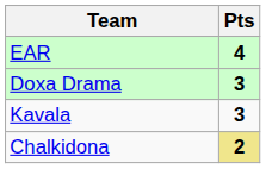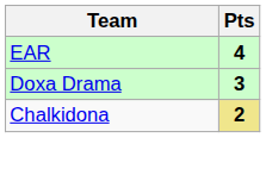- row: Kavala | 3
